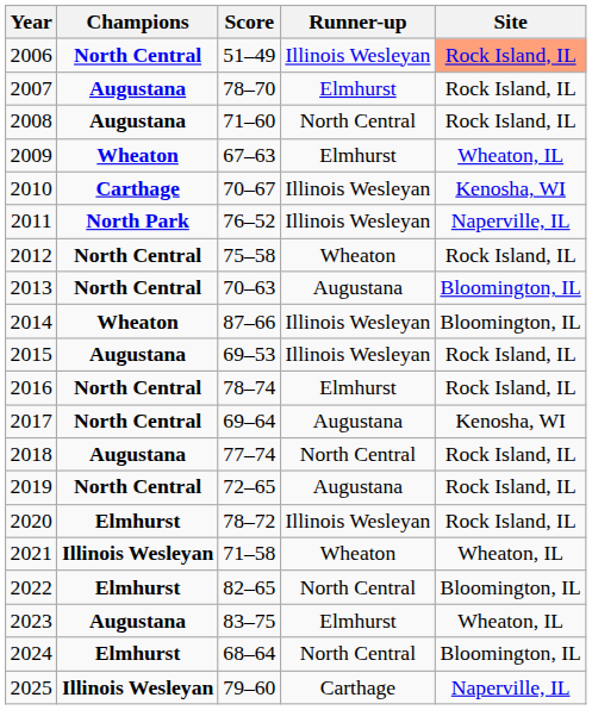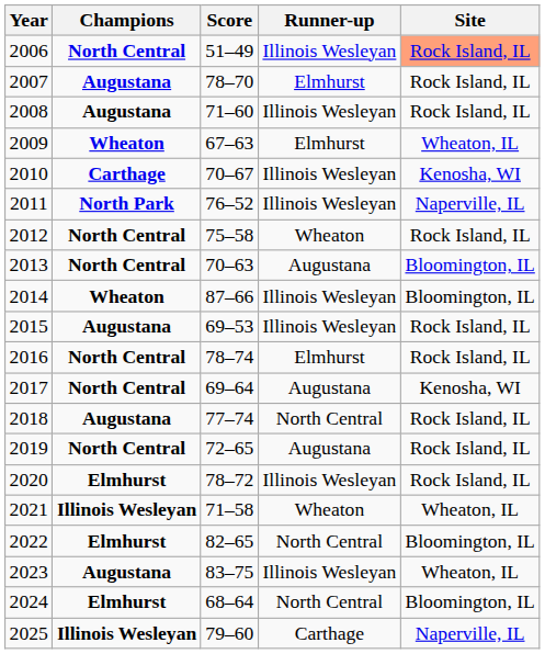2008 | Runner-up: North Central -> Illinois Wesleyan
2023 | Runner-up: Elmhurst -> Illinois Wesleyan
